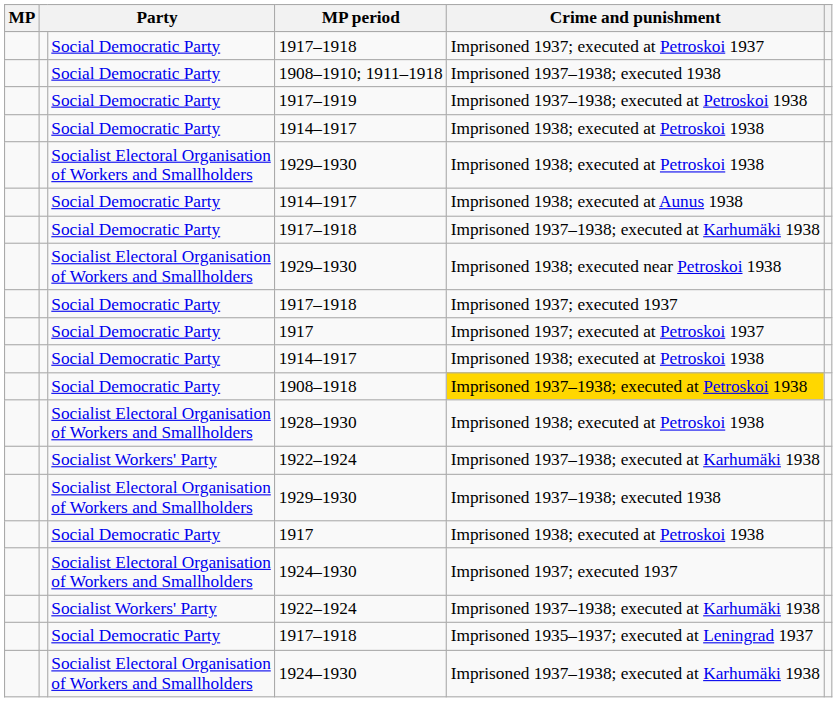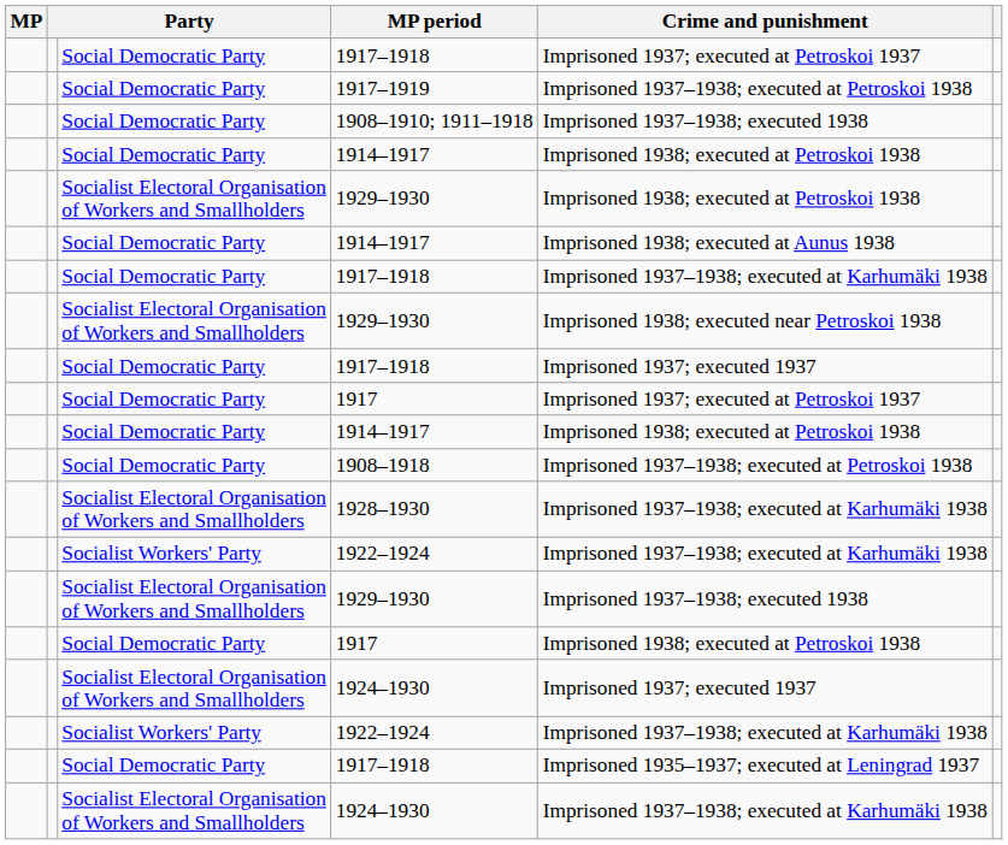rows swapped: 1908–1910; 1911–1918 <-> 1917–1919
1908–1918 | Crime and punishment: gold background -> no background
1928–1930 | Crime and punishment: Imprisoned 1938; executed at Petroskoi 1938 -> Imprisoned 1937–1938; executed at Karhumäki 1938
